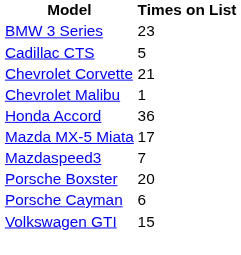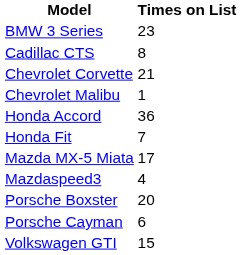Cadillac CTS | Times on List: 5 -> 8
+ row: Honda Fit | 7
Mazdaspeed3 | Times on List: 7 -> 4
